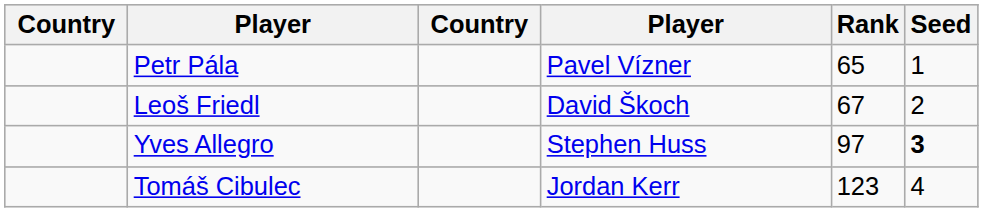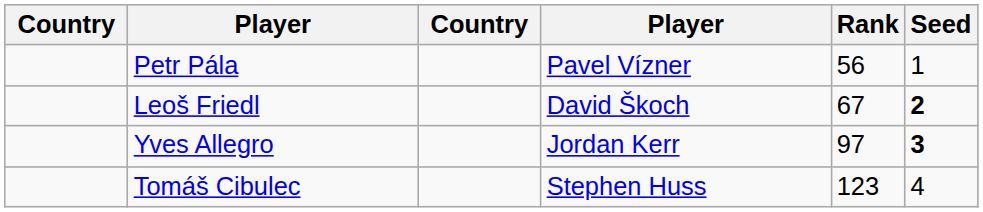Petr Pála | Rank: 65 -> 56
Leoš Friedl | Seed: normal -> bold
Yves Allegro | column 4: Stephen Huss -> Jordan Kerr
Tomáš Cibulec | column 4: Jordan Kerr -> Stephen Huss
